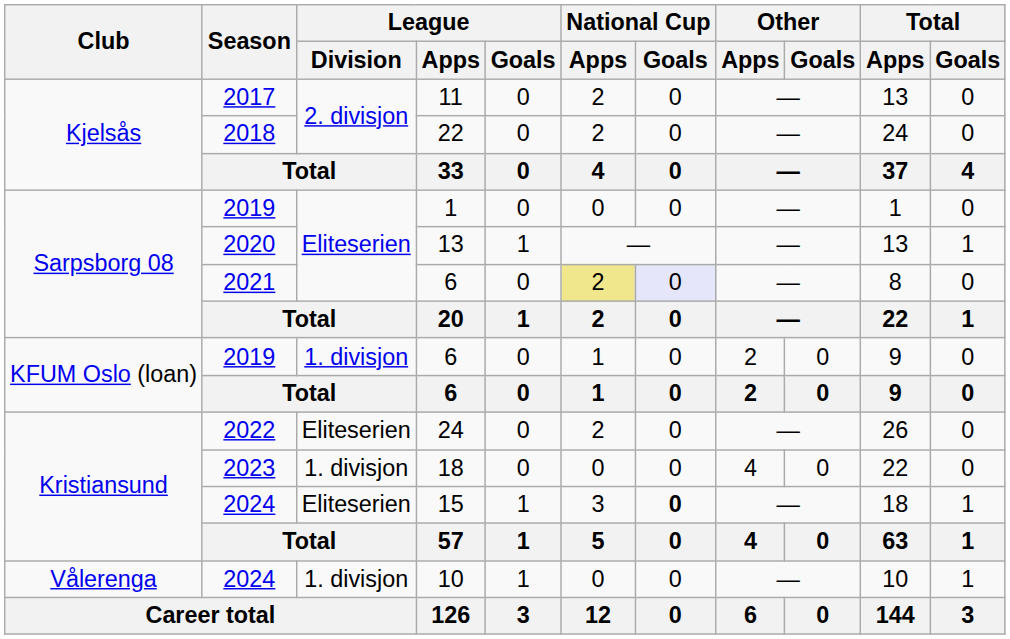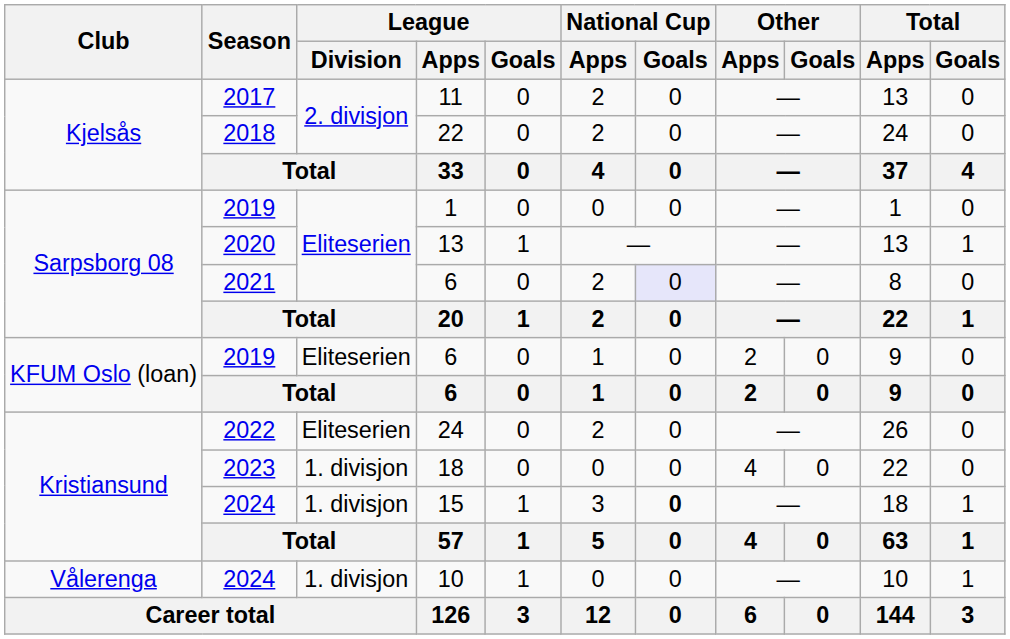2021 / 6 | National Cup / Apps: khaki background -> no background
2019 / 6 | League / Division: 1. divisjon -> Eliteserien
15 | League / Division: Eliteserien -> 1. divisjon
